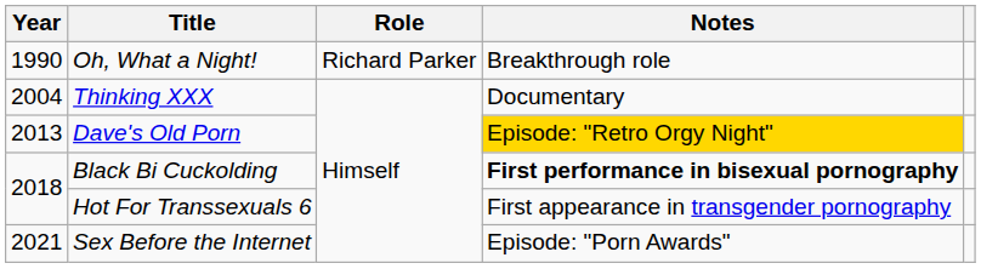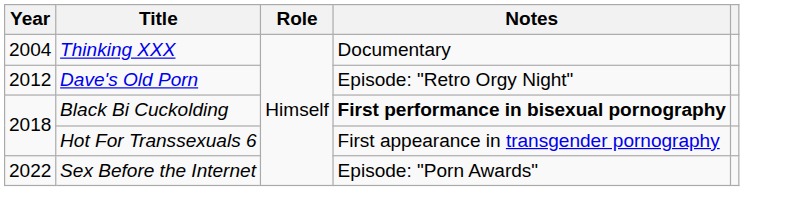- row: 1990 | Oh, What a Night! | Richard Parker | Breakthrough role
Dave's Old Porn | Year: 2013 -> 2012
Dave's Old Porn | Notes: gold background -> no background
Sex Before the Internet | Year: 2021 -> 2022
